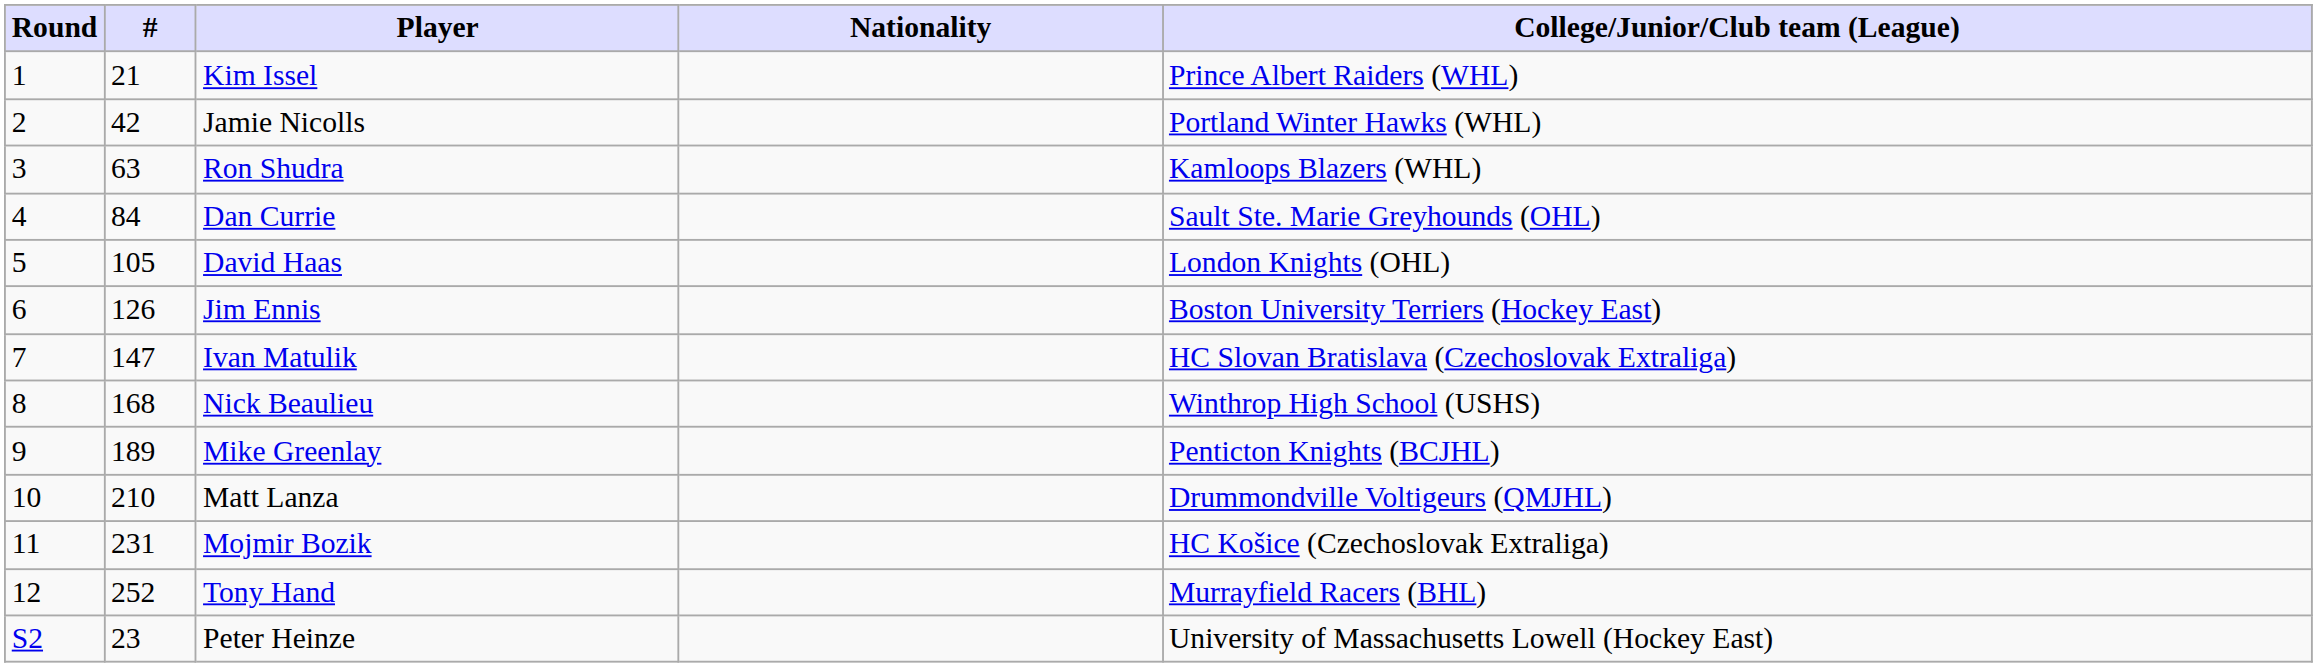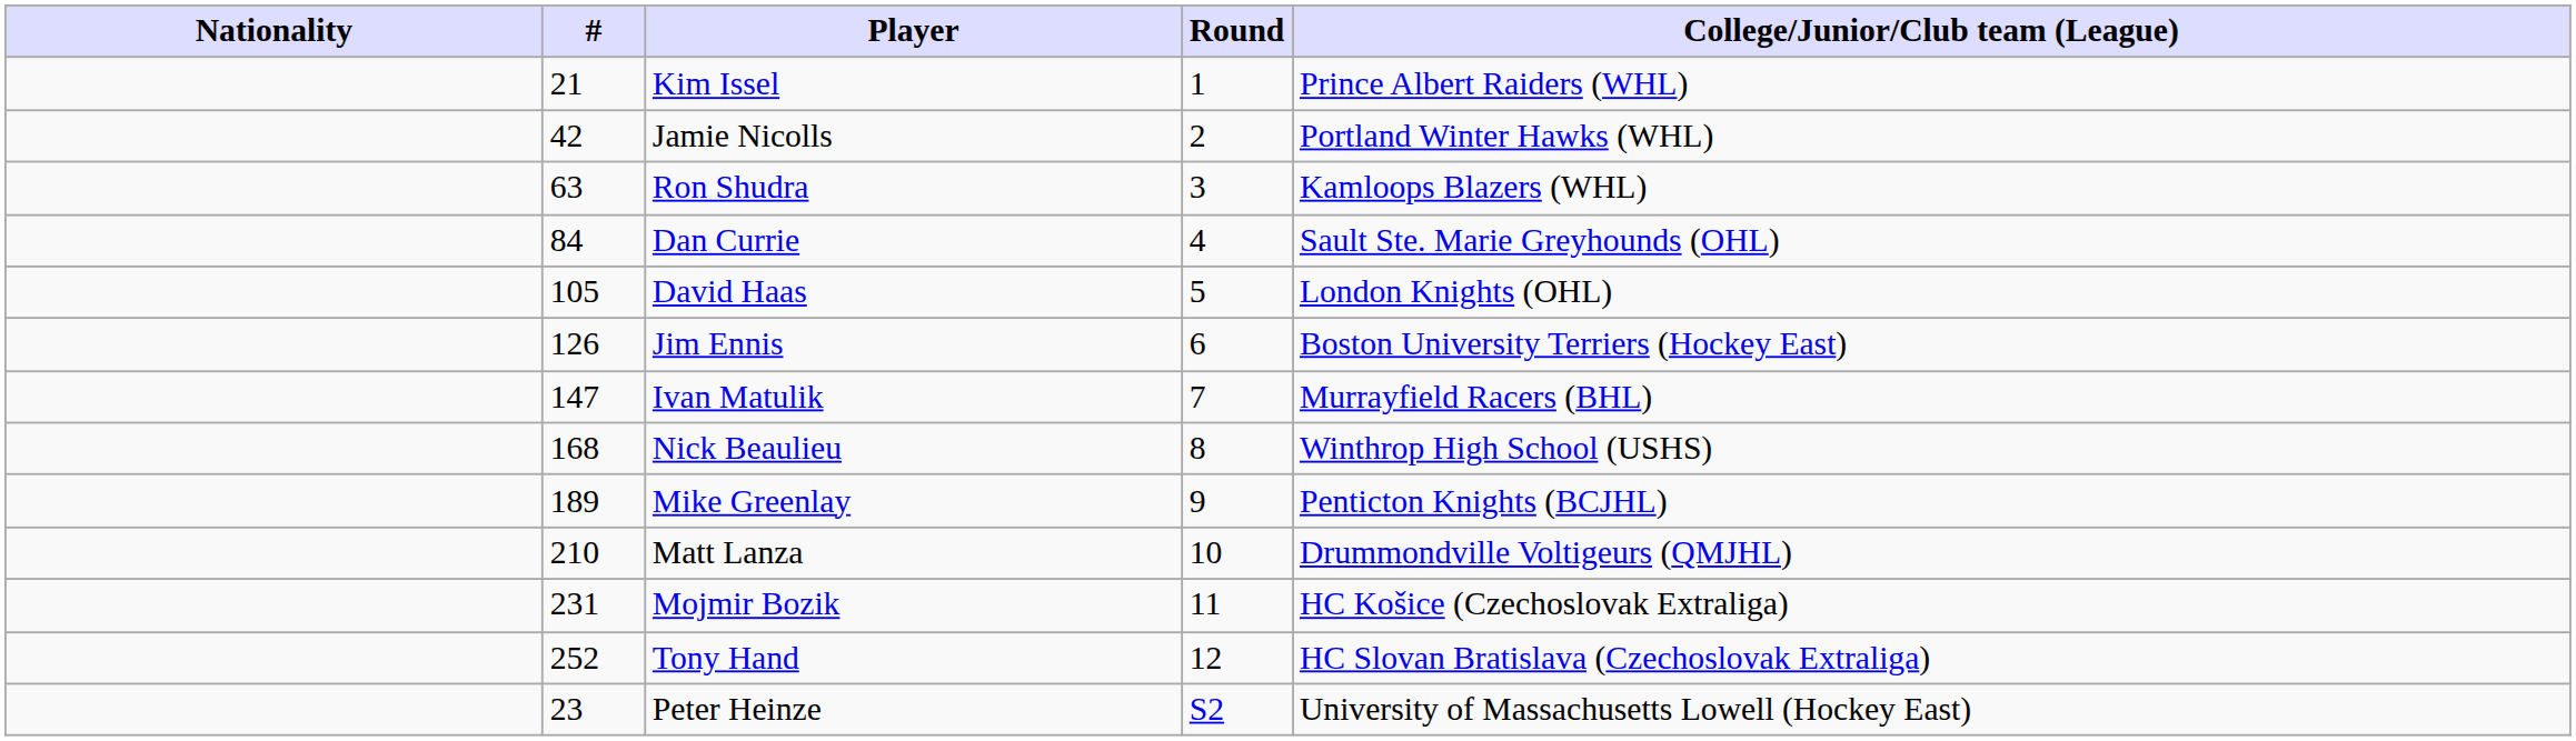columns swapped: Round <-> Nationality
Ivan Matulik | College/Junior/Club team (League): HC Slovan Bratislava (Czechoslovak Extraliga) -> Murrayfield Racers (BHL)
Tony Hand | College/Junior/Club team (League): Murrayfield Racers (BHL) -> HC Slovan Bratislava (Czechoslovak Extraliga)
